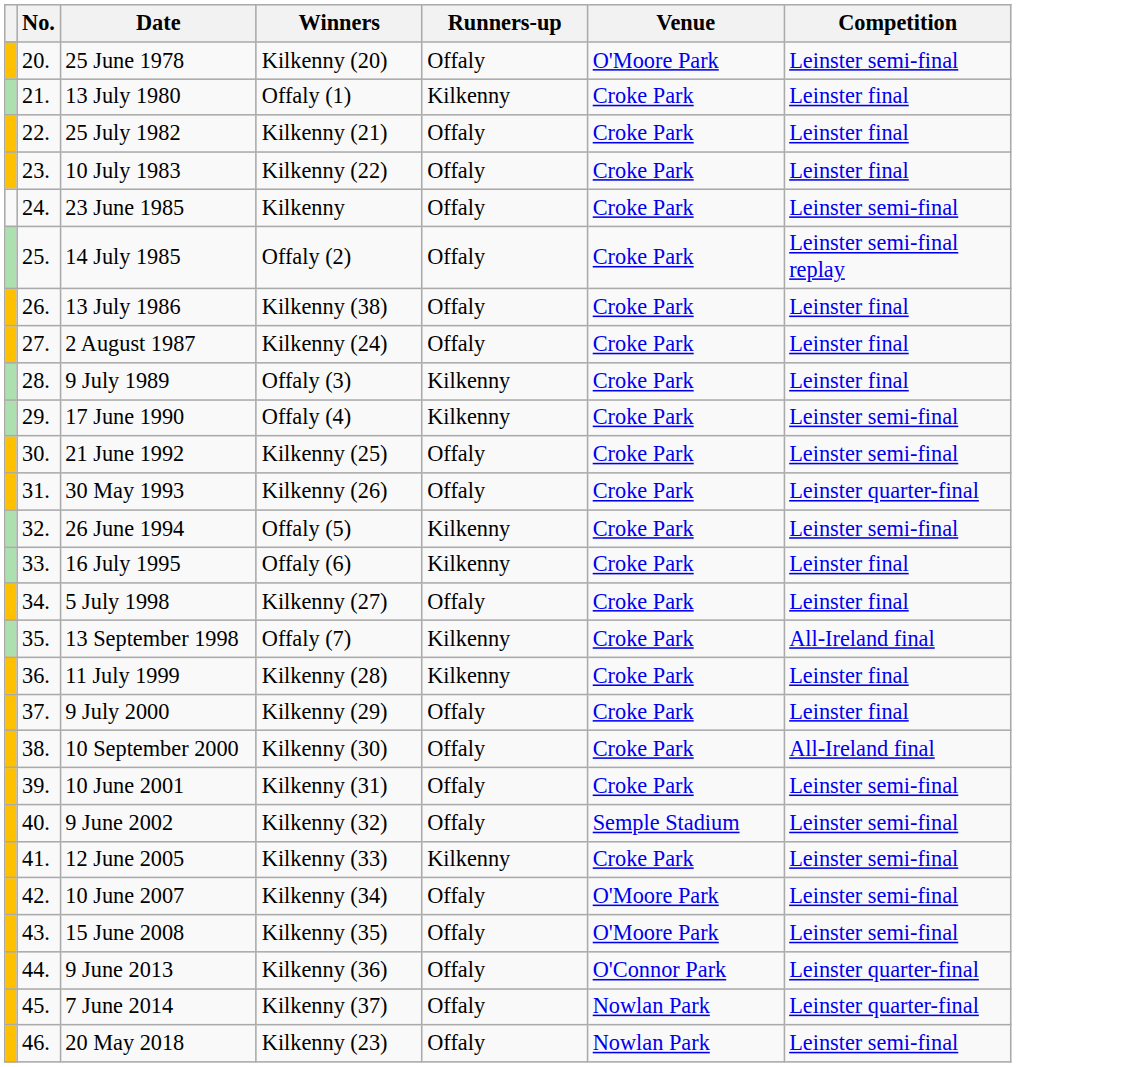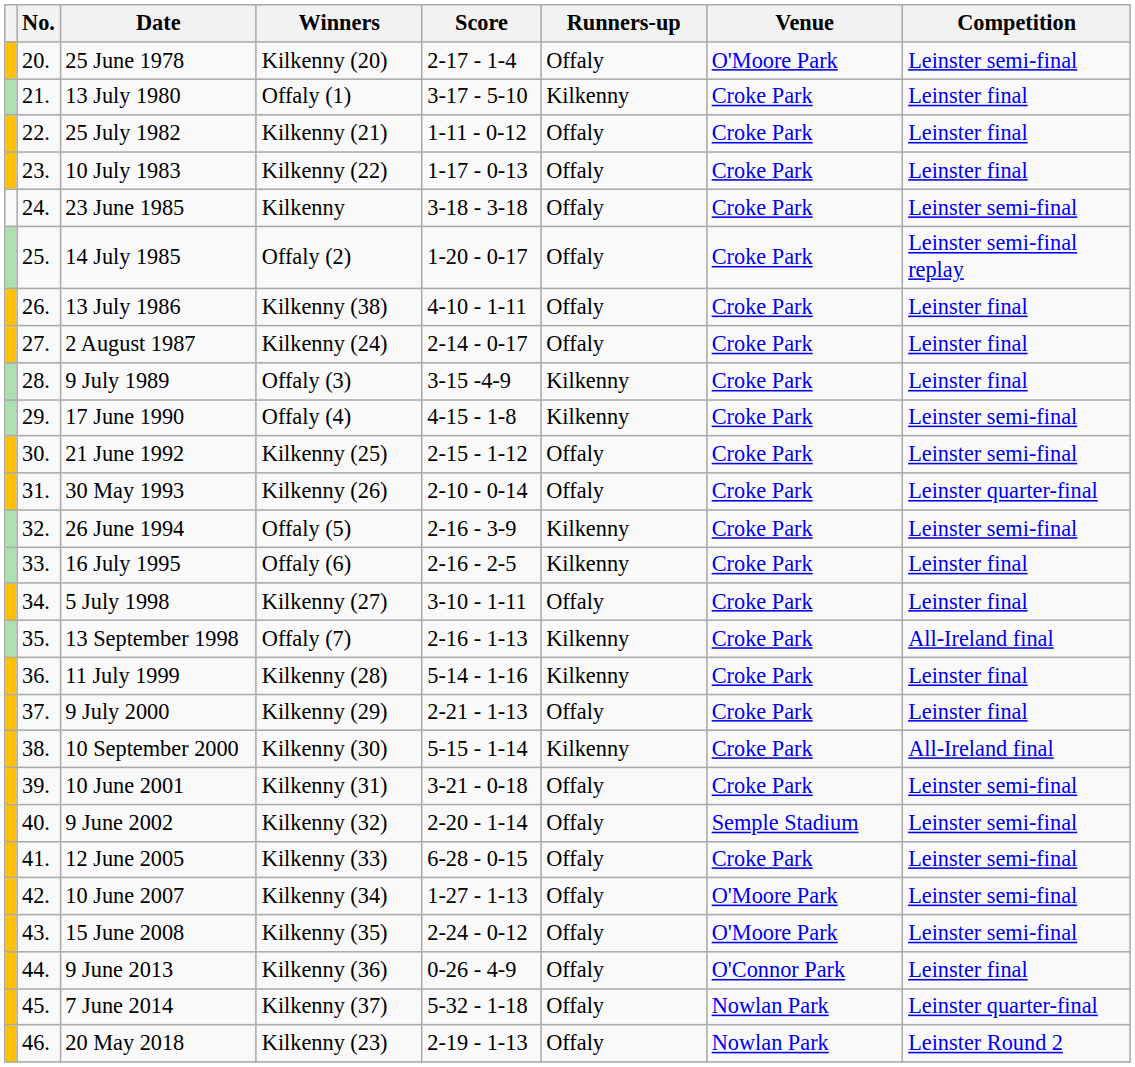+ column: Score | 2-17 - 1-4 | 3-17 - 5-10 | 1-11 - 0-12 | 1-17 - 0-13 | 3-18 - 3-18 | 1-20 - 0-17 | 4-10 - 1-11 | 2-14 - 0-17 | 3-15 -4-9 | 4-15 - 1-8 | 2-15 - 1-12 | 2-10 - 0-14 | 2-16 - 3-9 | 2-16 - 2-5 | 3-10 - 1-11 | 2-16 - 1-13 | 5-14 - 1-16 | 2-21 - 1-13 | 5-15 - 1-14 | 3-21 - 0-18 | 2-20 - 1-14 | 6-28 - 0-15 | 1-27 - 1-13 | 2-24 - 0-12 | 0-26 - 4-9 | 5-32 - 1-18 | 2-19 - 1-13
10 September 2000 | Runners-up: Offaly -> Kilkenny
12 June 2005 | Runners-up: Kilkenny -> Offaly
9 June 2013 | Competition: Leinster quarter-final -> Leinster final
20 May 2018 | Competition: Leinster semi-final -> Leinster Round 2
